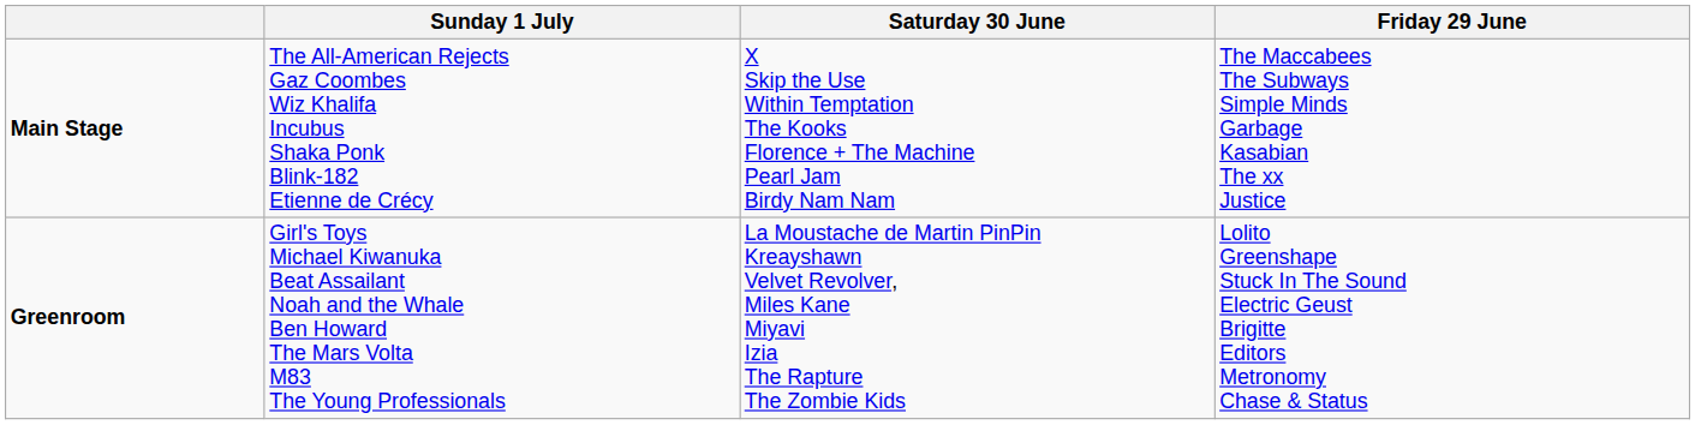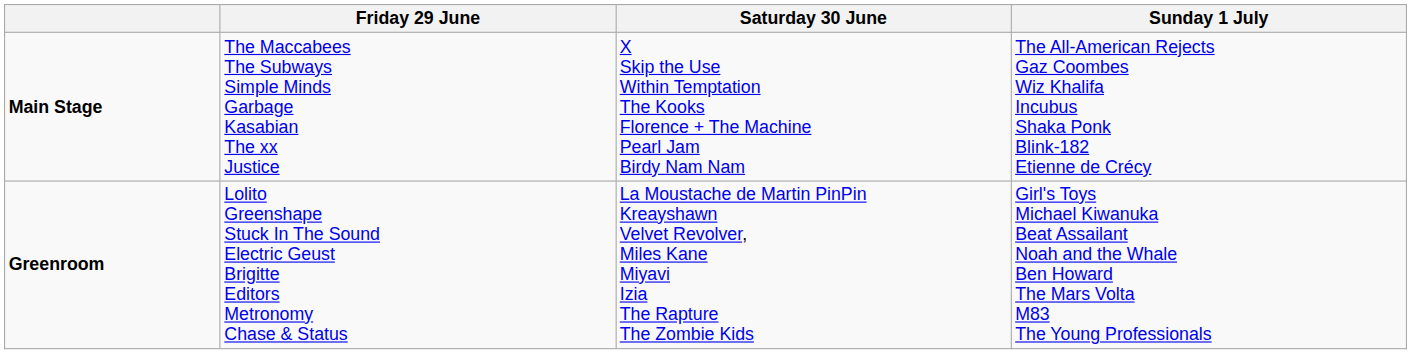columns swapped: Friday 29 June <-> Sunday 1 July
